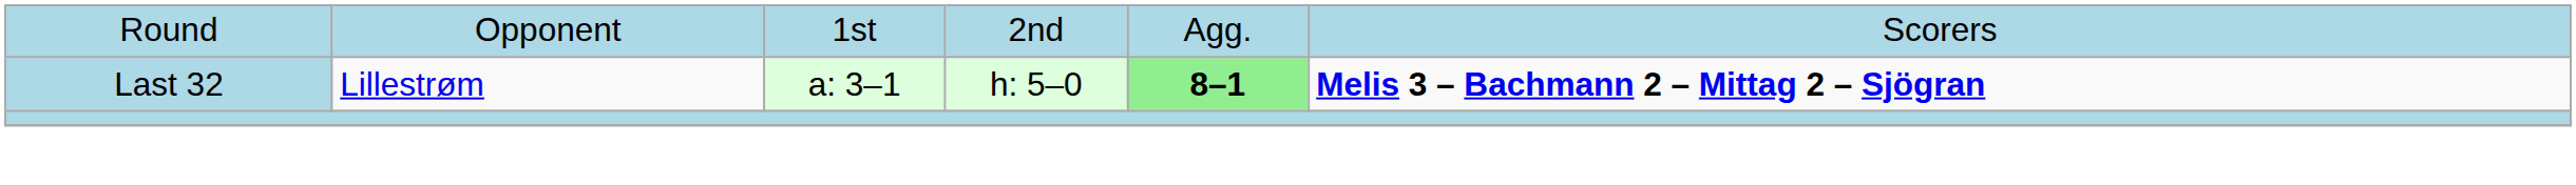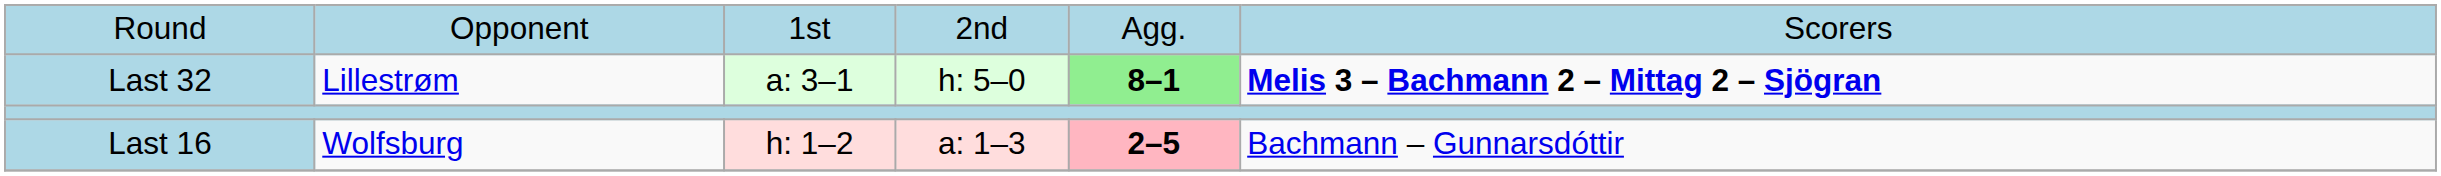+ row: Last 16 | Wolfsburg | h: 1–2 | a: 1–3 | 2–5 | Bachmann – Gunnarsdóttir
